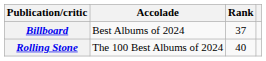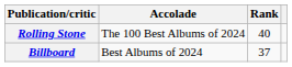rows swapped: Billboard <-> Rolling Stone
